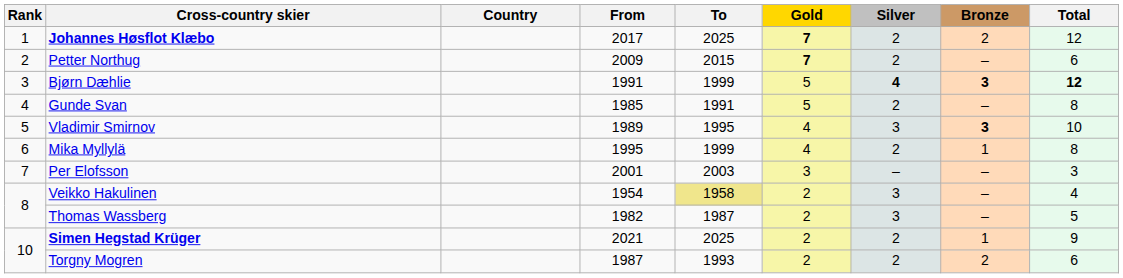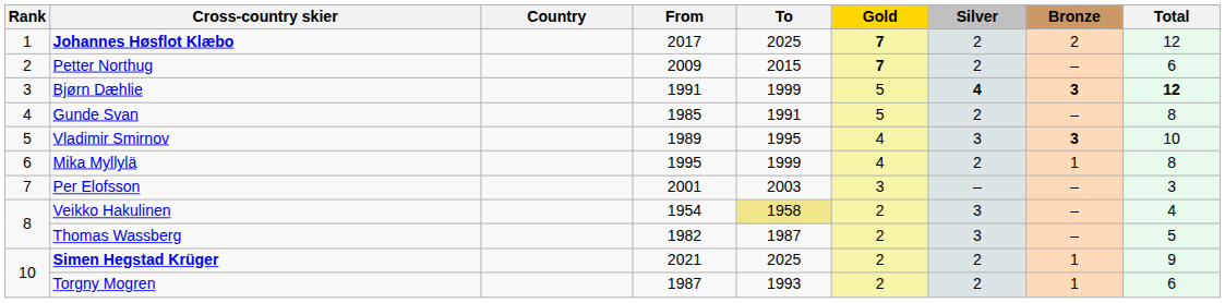Torgny Mogren | Bronze: 2 -> 1
